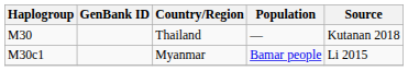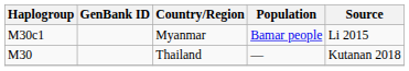rows swapped: M30 <-> M30c1
